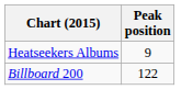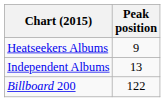+ row: Independent Albums | 13
